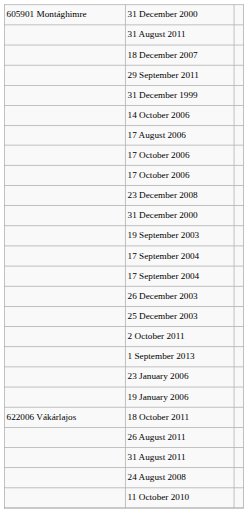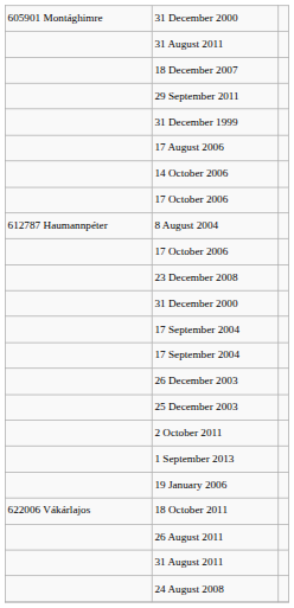rows swapped: 17 August 2006 <-> 14 October 2006
+ row: 612787 Haumannpéter | 8 August 2004
- row: 19 September 2003
- row: 23 January 2006
- row: 11 October 2010
